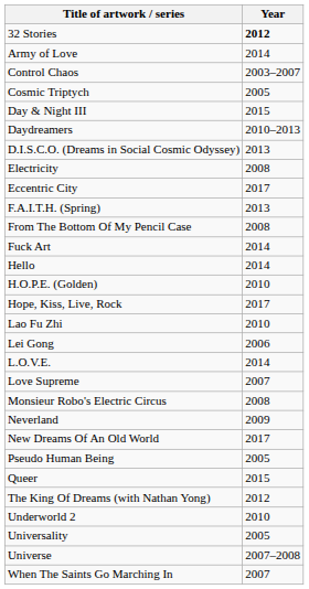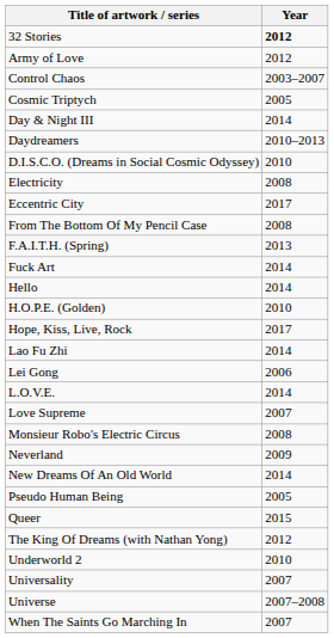Army of Love | Year: 2014 -> 2012
Day & Night III | Year: 2015 -> 2014
D.I.S.C.O. (Dreams in Social Cosmic Odyssey) | Year: 2013 -> 2010
rows swapped: F.A.I.T.H. (Spring) <-> From The Bottom Of My Pencil Case
Lao Fu Zhi | Year: 2010 -> 2014
New Dreams Of An Old World | Year: 2017 -> 2014
Universality | Year: 2005 -> 2007
